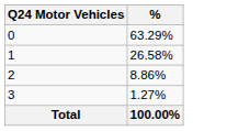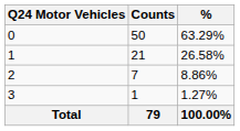+ column: Counts | 50 | 21 | 7 | 1 | 79
